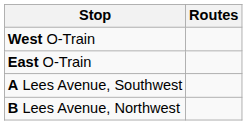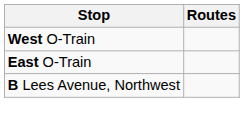- row: A Lees Avenue, Southwest
